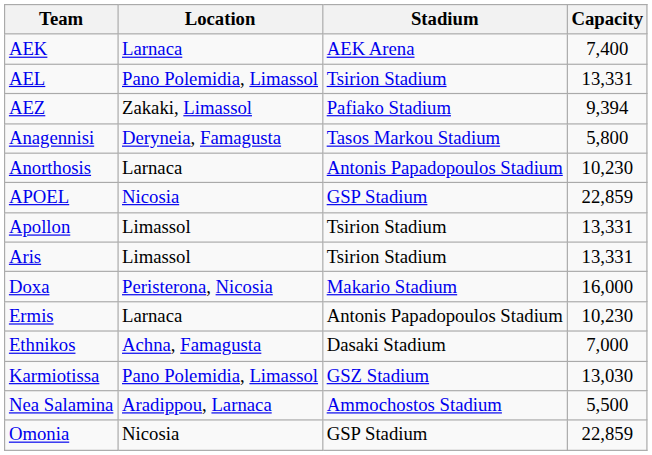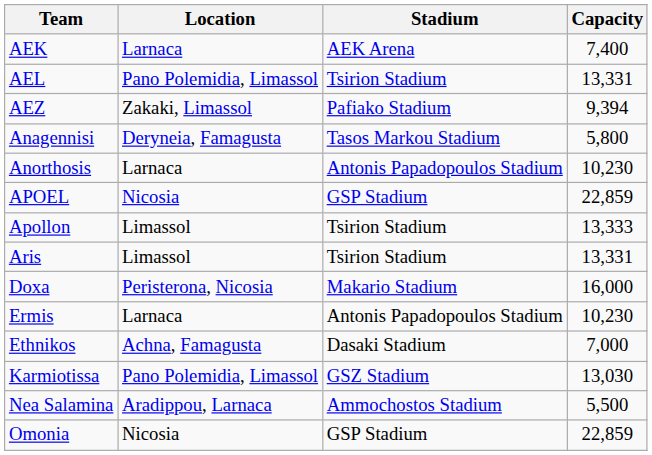Apollon | Capacity: 13,331 -> 13,333
